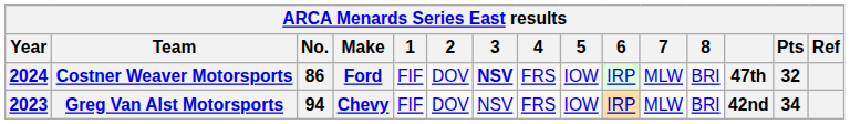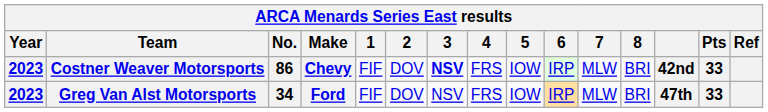Costner Weaver Motorsports | Year: 2024 -> 2023
Costner Weaver Motorsports | Make: Ford -> Chevy
Costner Weaver Motorsports | column 13: 47th -> 42nd
Costner Weaver Motorsports | Pts: 32 -> 33
Greg Van Alst Motorsports | No.: 94 -> 34
Greg Van Alst Motorsports | Make: Chevy -> Ford
Greg Van Alst Motorsports | column 13: 42nd -> 47th
Greg Van Alst Motorsports | Pts: 34 -> 33
